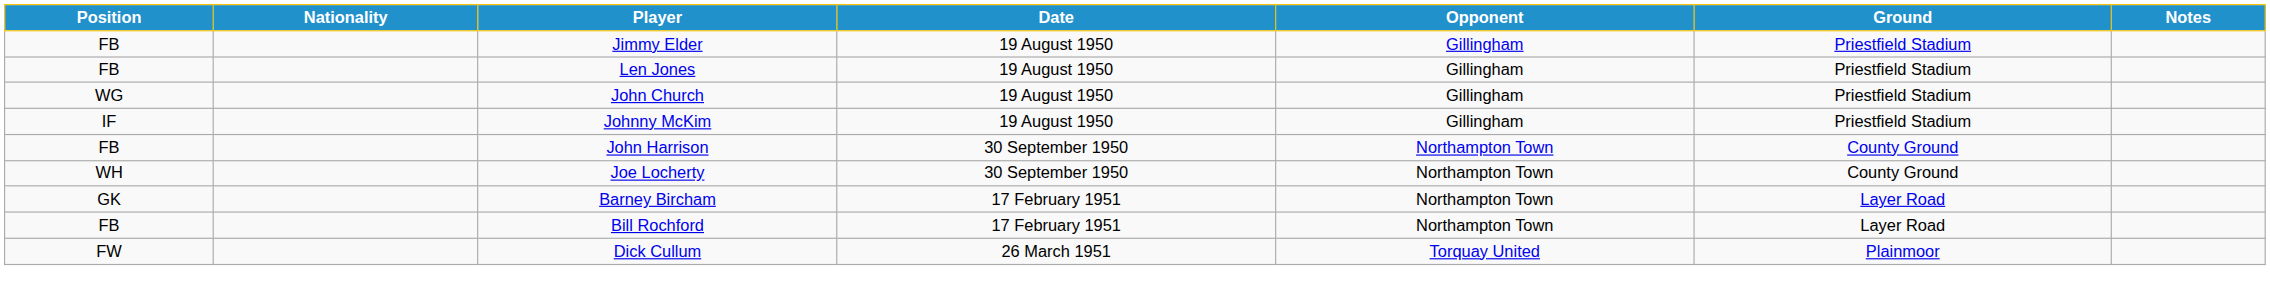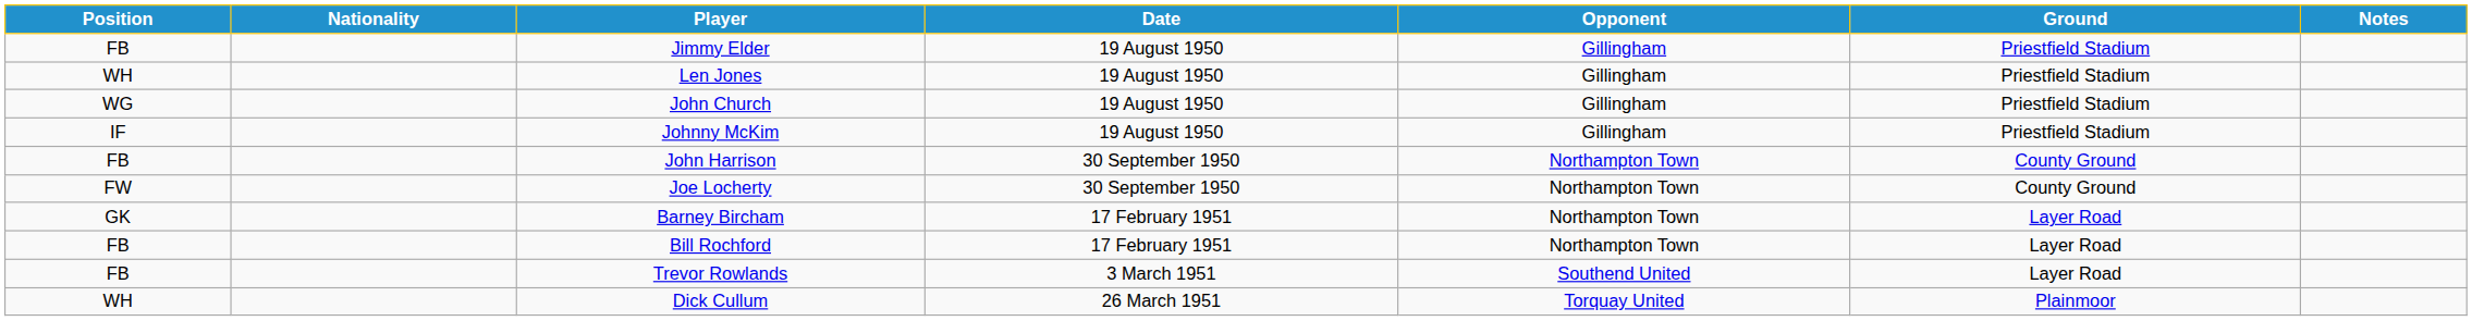Len Jones | Position: FB -> WH
Joe Locherty | Position: WH -> FW
+ row: FB | Trevor Rowlands | 3 March 1951 | Southend United | Layer Road
Dick Cullum | Position: FW -> WH
